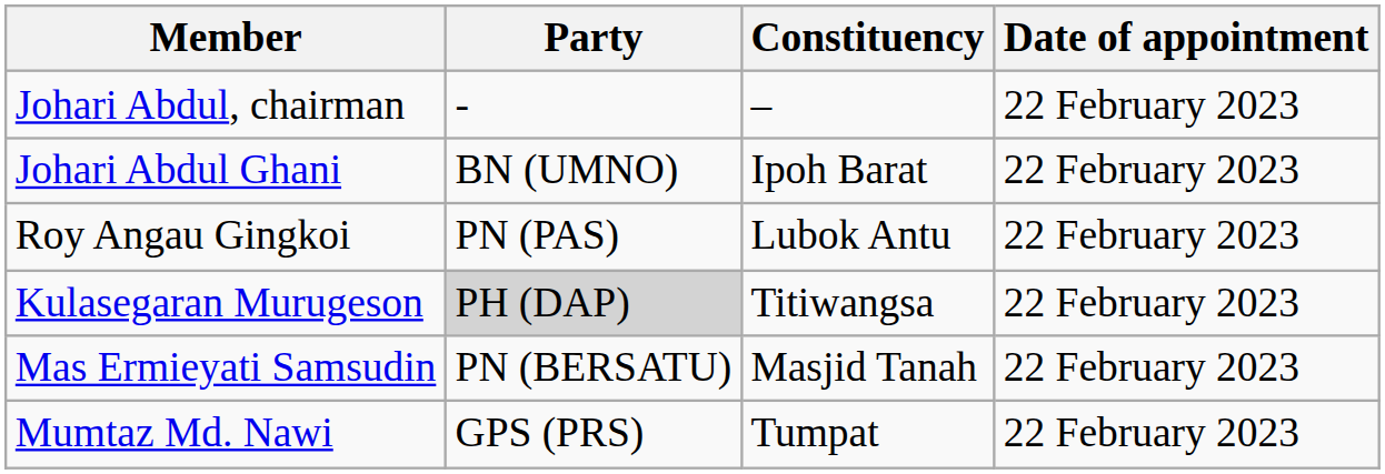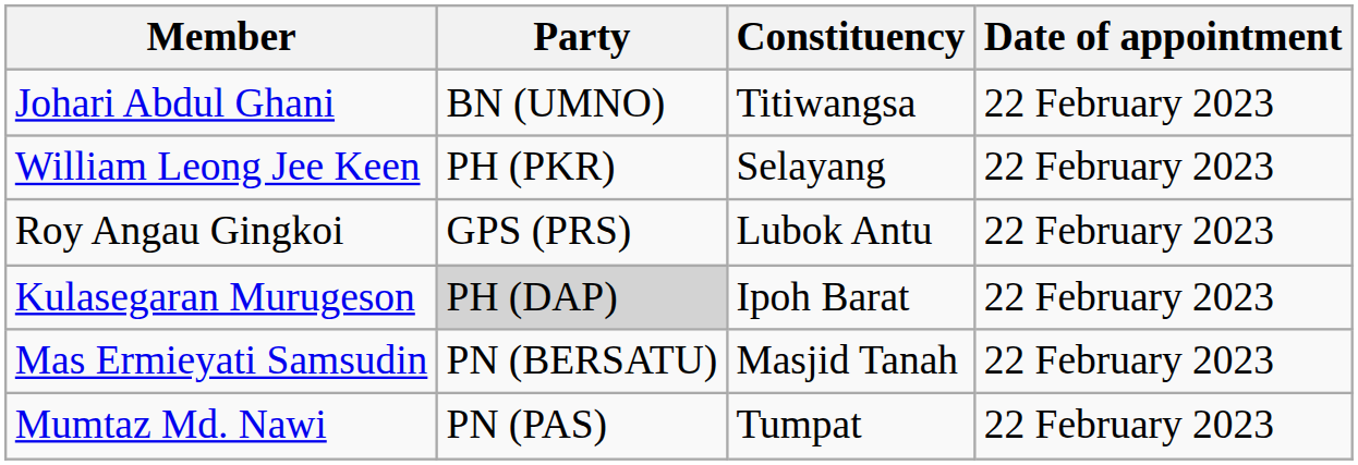- row: Johari Abdul, chairman | - | – | 22 February 2023
Johari Abdul Ghani | Constituency: Ipoh Barat -> Titiwangsa
+ row: William Leong Jee Keen | PH (PKR) | Selayang | 22 February 2023
Roy Angau Gingkoi | Party: PN (PAS) -> GPS (PRS)
Kulasegaran Murugeson | Constituency: Titiwangsa -> Ipoh Barat
Mumtaz Md. Nawi | Party: GPS (PRS) -> PN (PAS)
